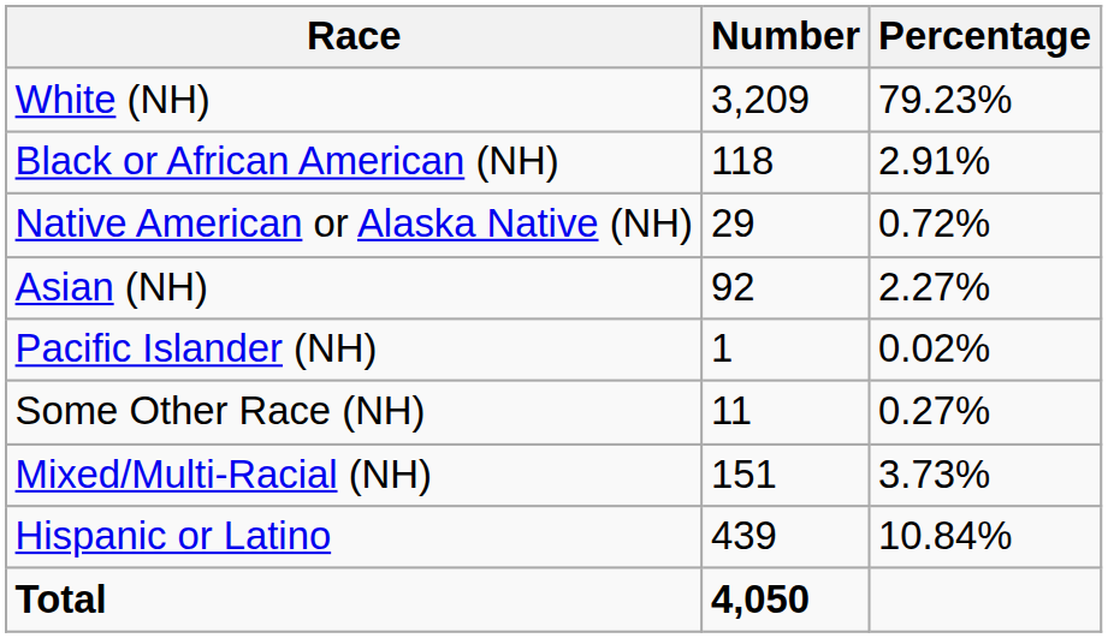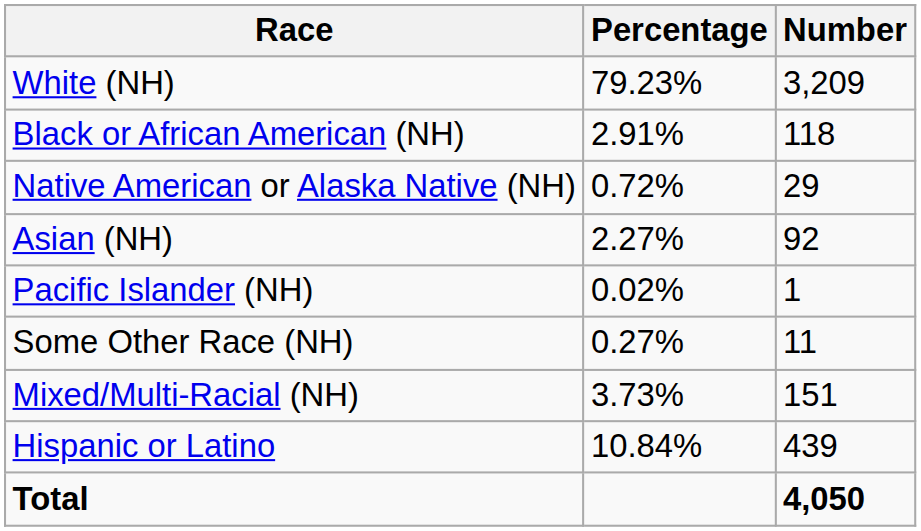columns swapped: Number <-> Percentage
